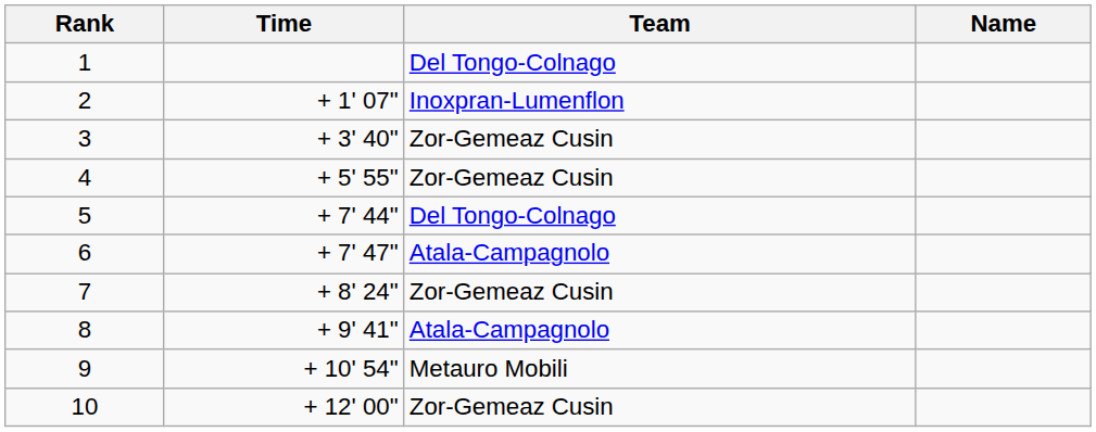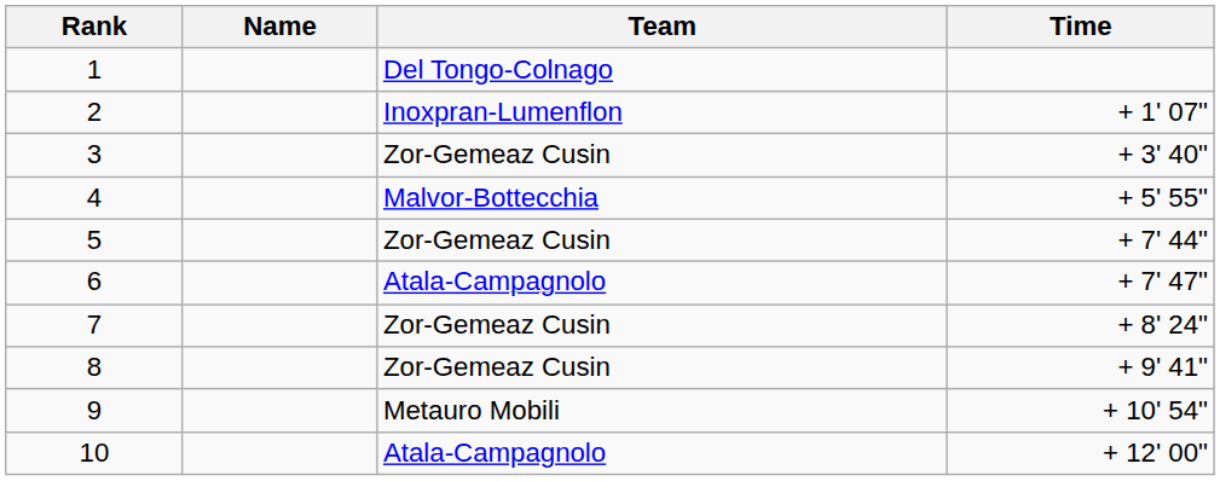columns swapped: Name <-> Time
4 | Team: Zor-Gemeaz Cusin -> Malvor-Bottecchia
5 | Team: Del Tongo-Colnago -> Zor-Gemeaz Cusin
8 | Team: Atala-Campagnolo -> Zor-Gemeaz Cusin
10 | Team: Zor-Gemeaz Cusin -> Atala-Campagnolo
